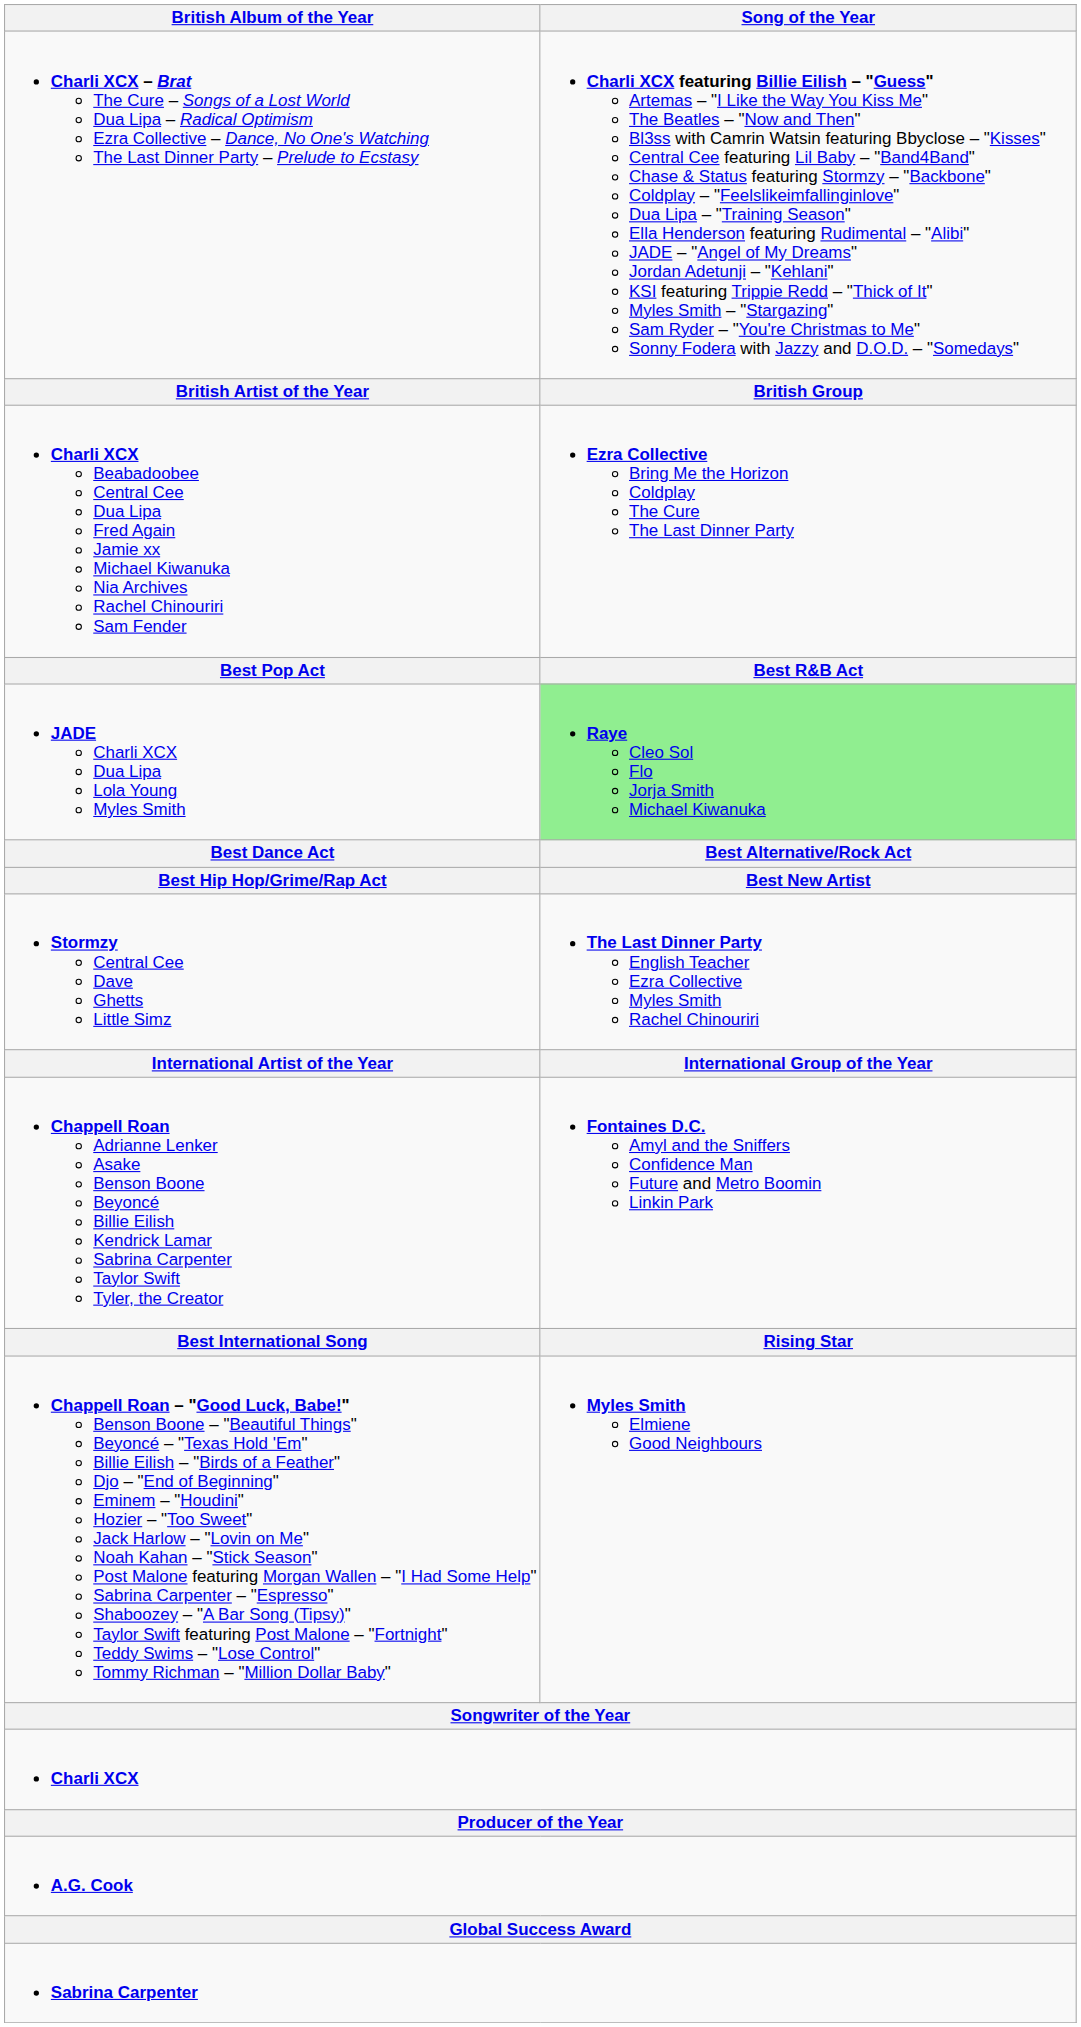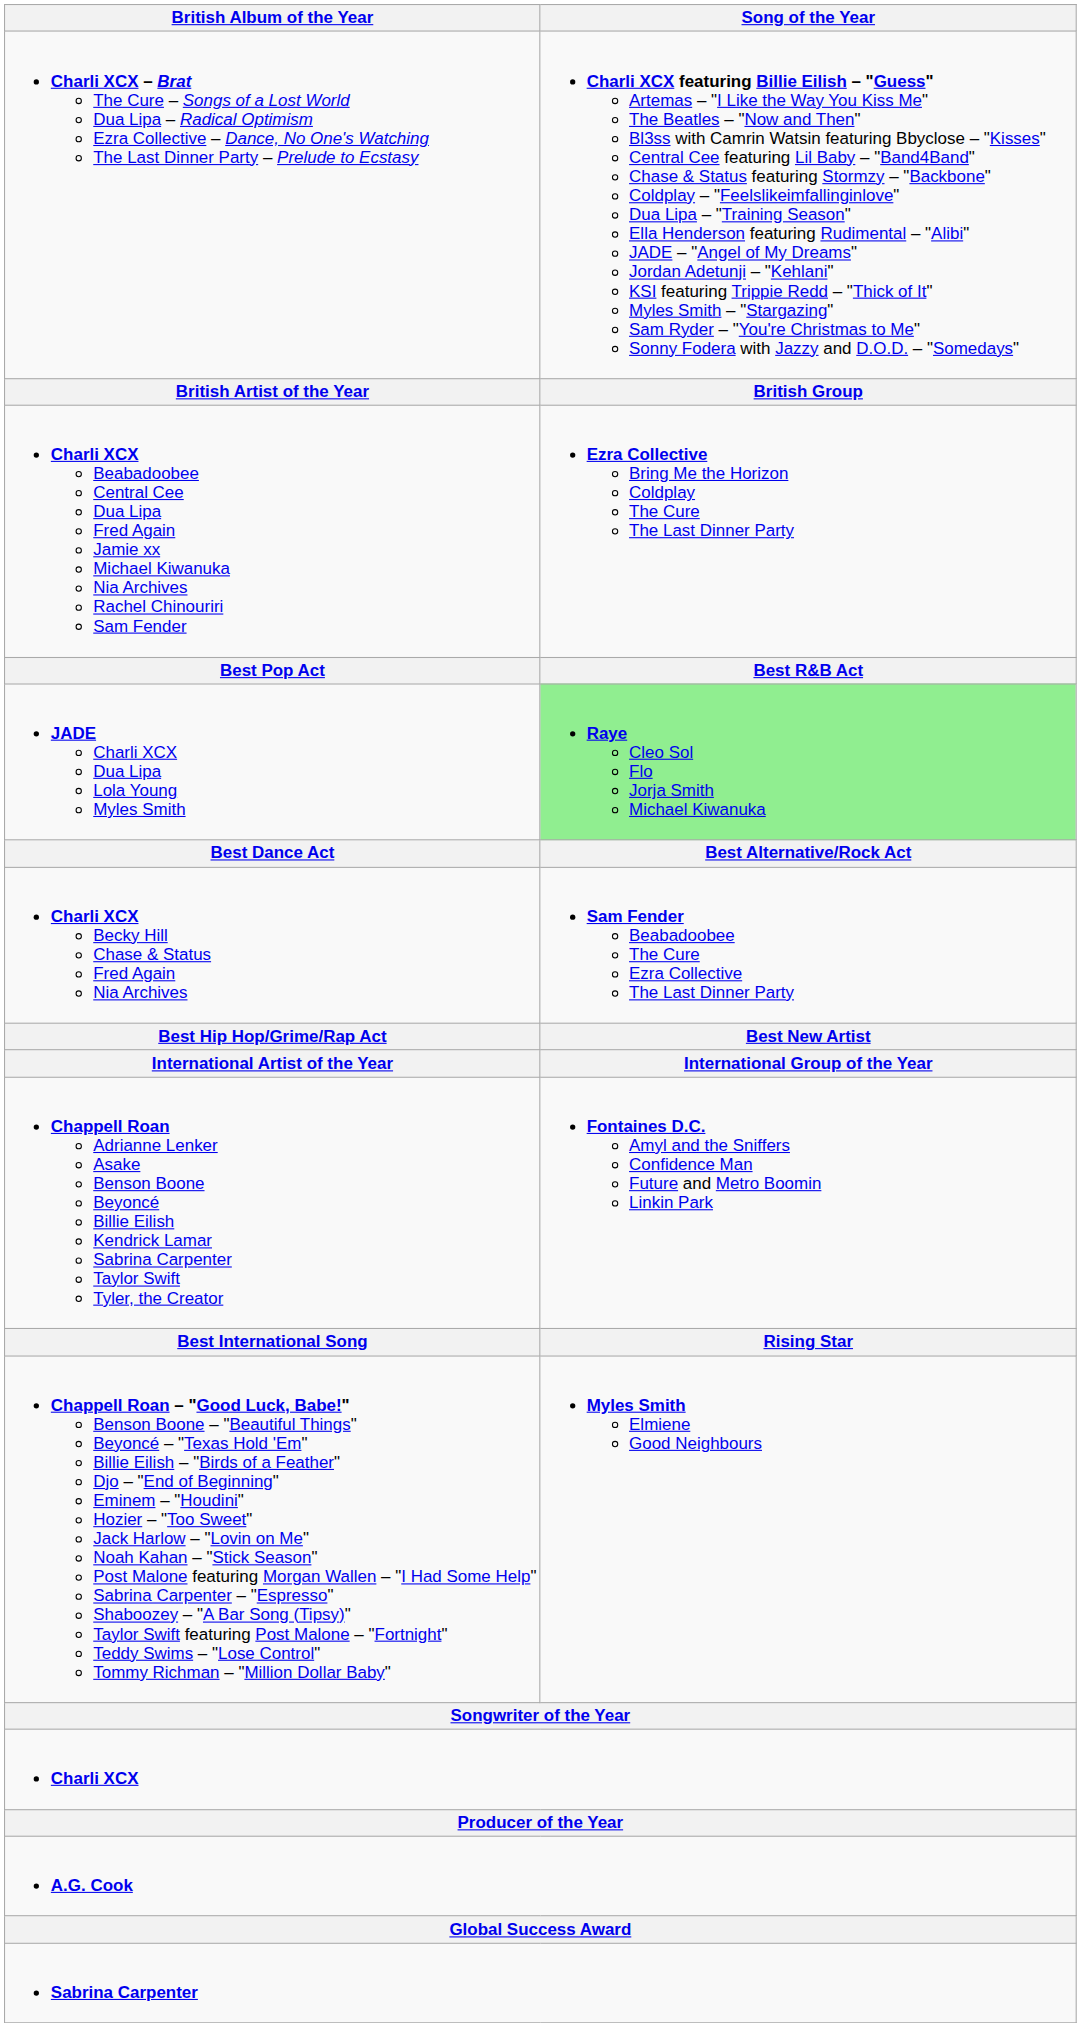+ row: Charli XCX Becky Hill Chase & Status Fred Again Nia Archives | Sam Fender Beabadoobee The Cure Ezra Collective The Last Dinner Party
- row: Stormzy Central Cee Dave Ghetts Little Simz | The Last Dinner Party English Teacher Ezra Collective Myles Smith Rachel Chinouriri
